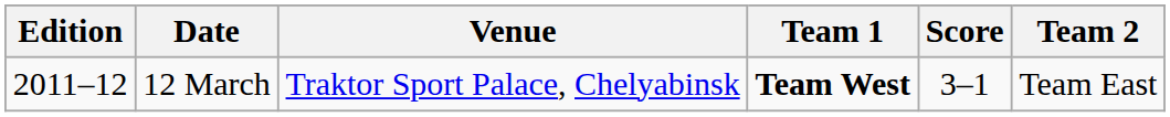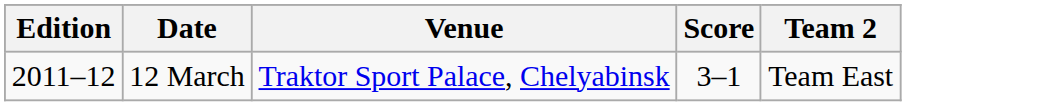- column: Team 1 | Team West
